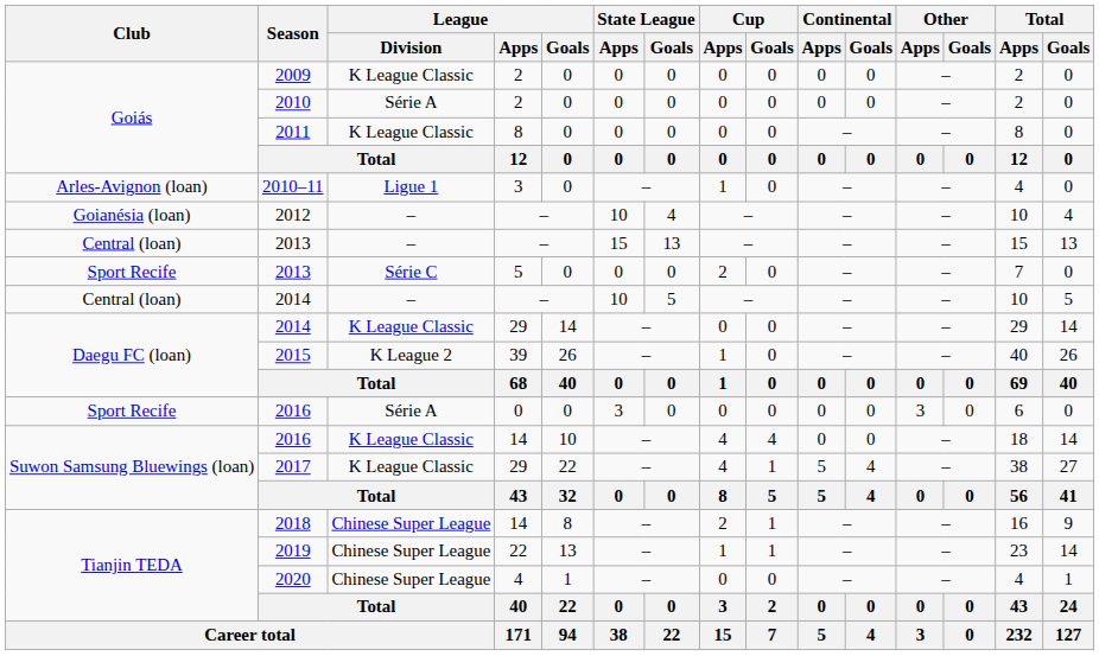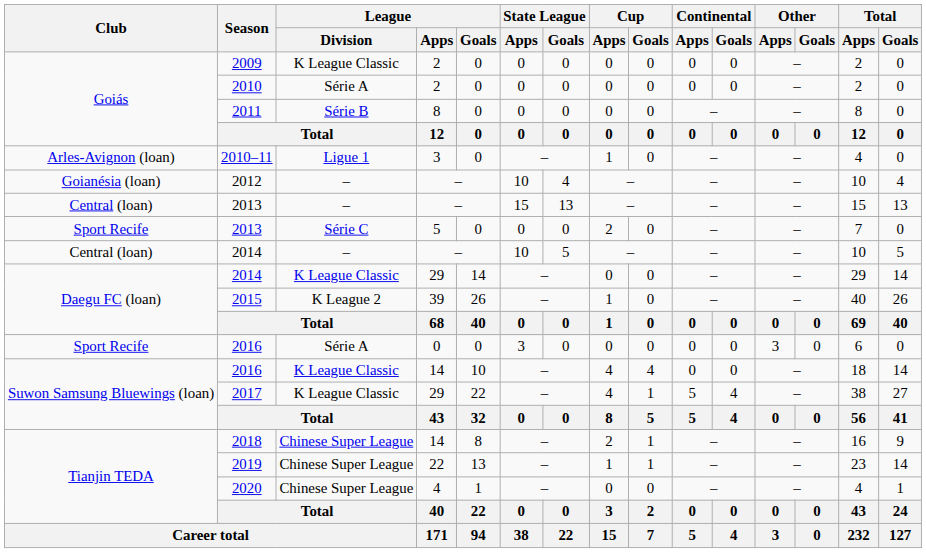2011 | League / Division: K League Classic -> Série B
